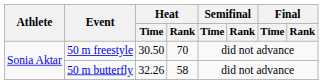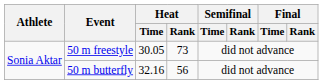50 m freestyle | Heat / Time: 30.50 -> 30.05
50 m freestyle | Heat / Rank: 70 -> 73
50 m butterfly | Heat / Time: 32.26 -> 32.16
50 m butterfly | Heat / Rank: 58 -> 56
